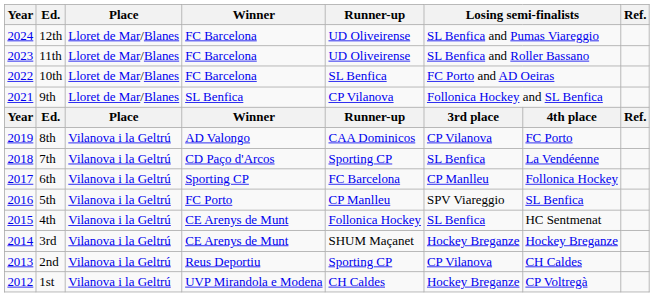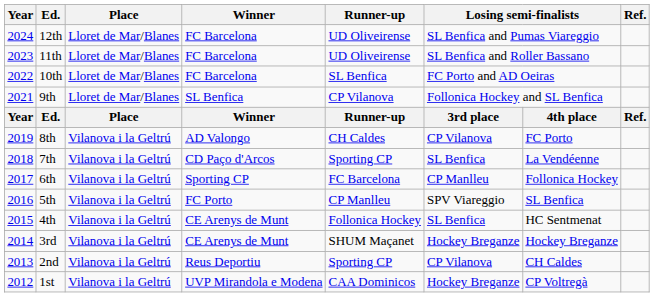8th | Runner-up: CAA Dominicos -> CH Caldes
1st | Runner-up: CH Caldes -> CAA Dominicos
